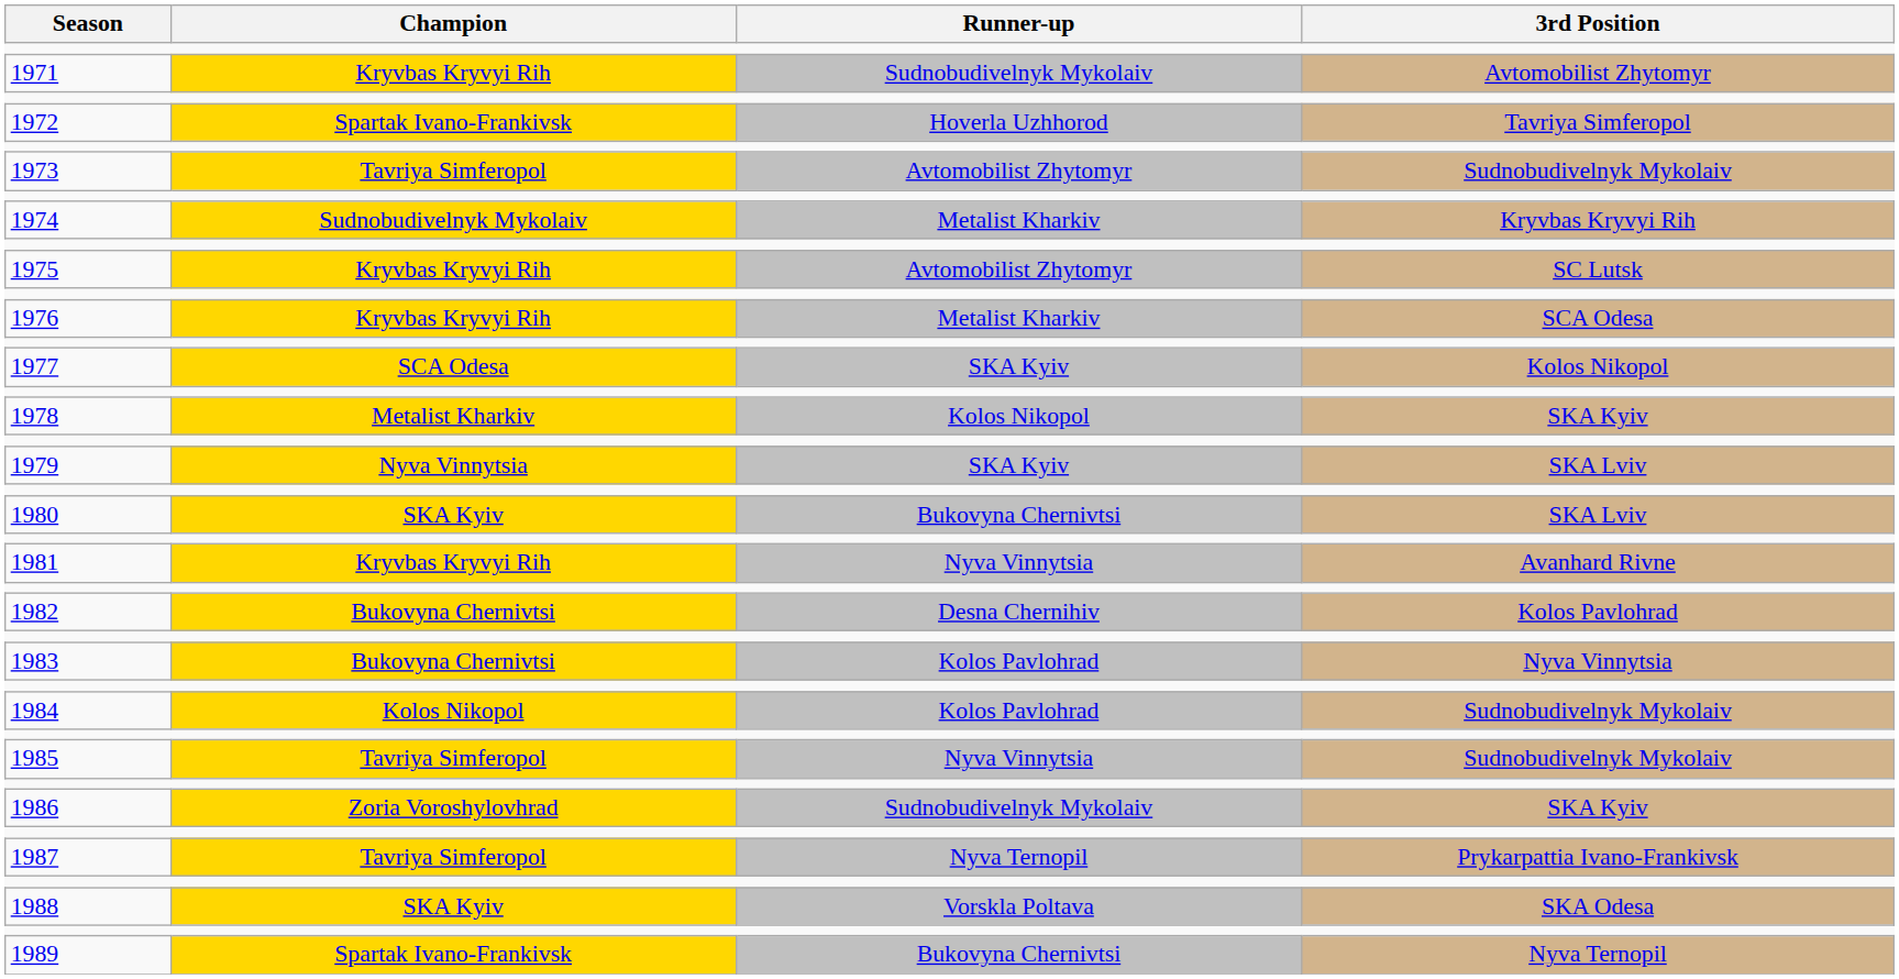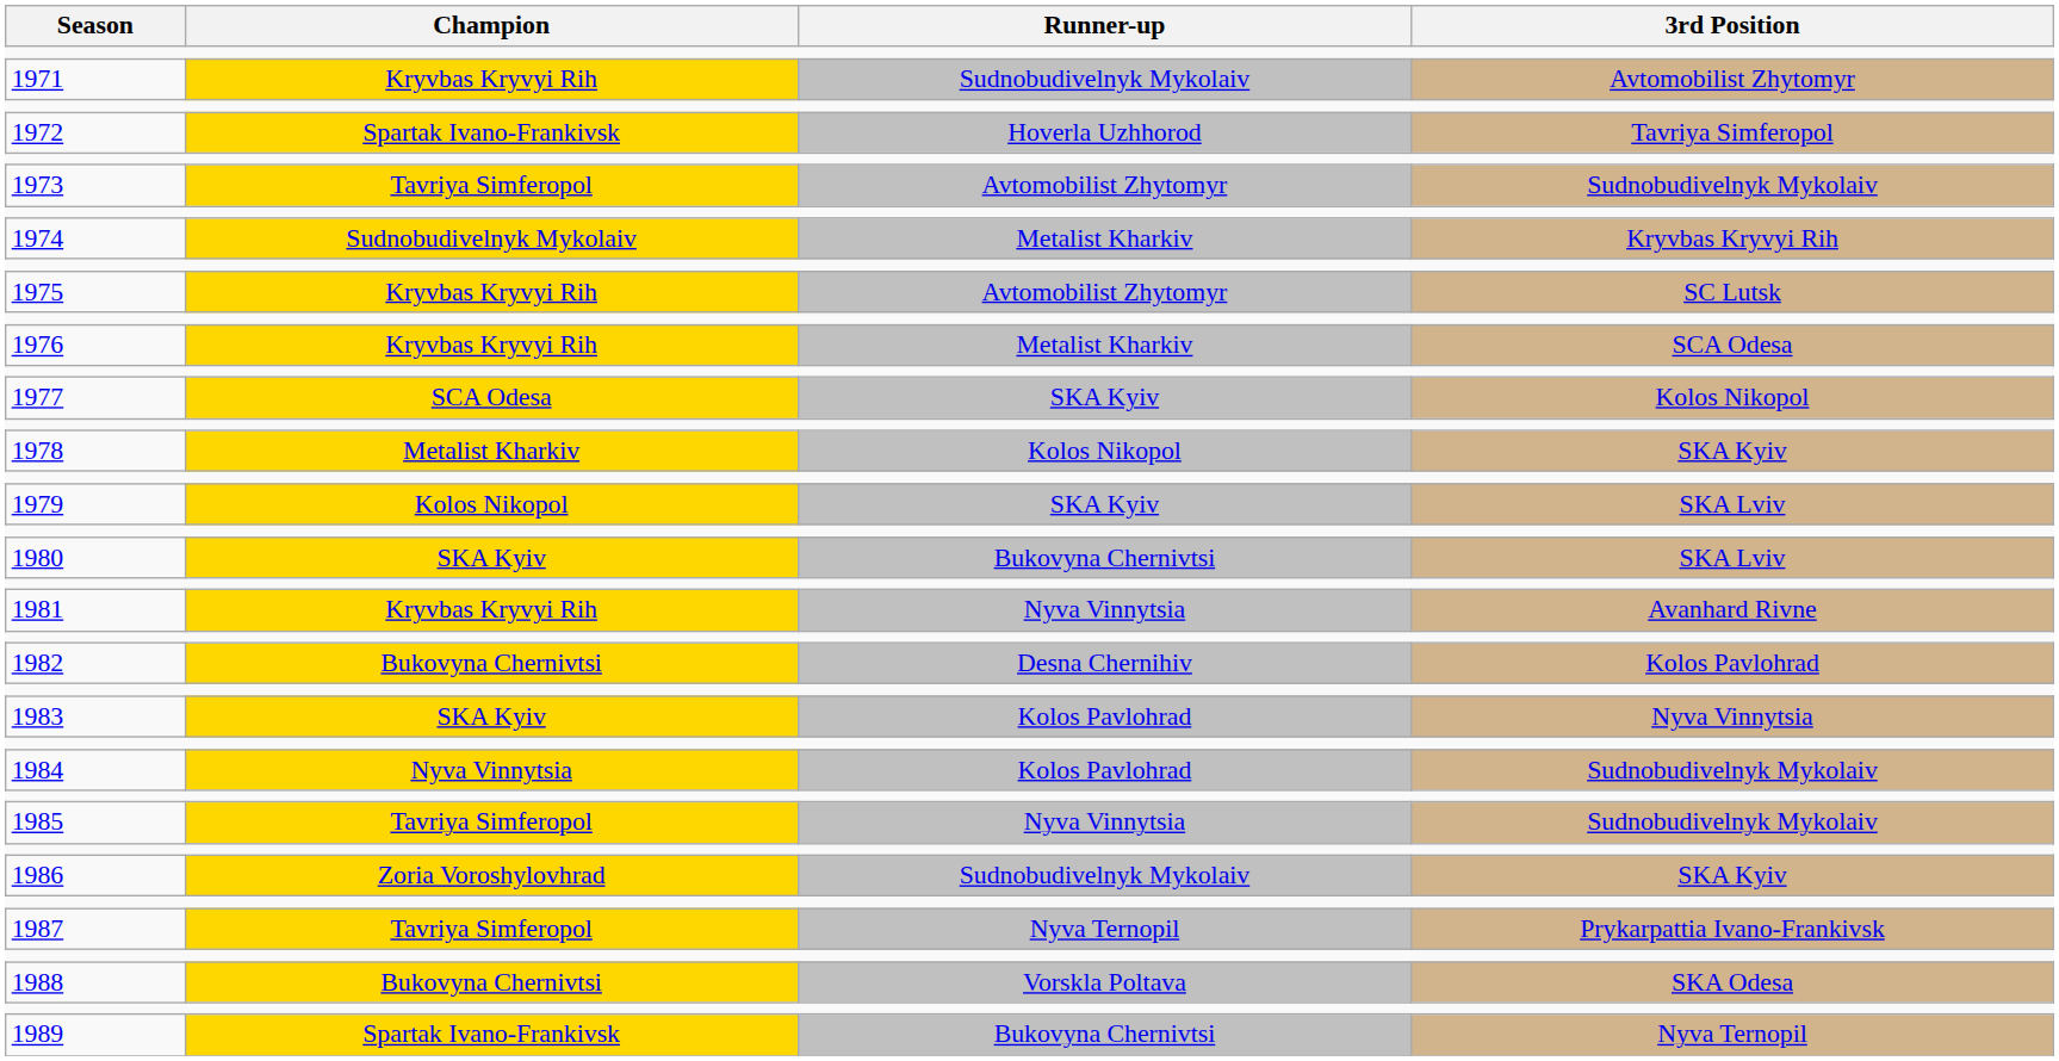1979 | Champion: Nyva Vinnytsia -> Kolos Nikopol
1983 | Champion: Bukovyna Chernivtsi -> SKA Kyiv
1984 | Champion: Kolos Nikopol -> Nyva Vinnytsia
1988 | Champion: SKA Kyiv -> Bukovyna Chernivtsi
